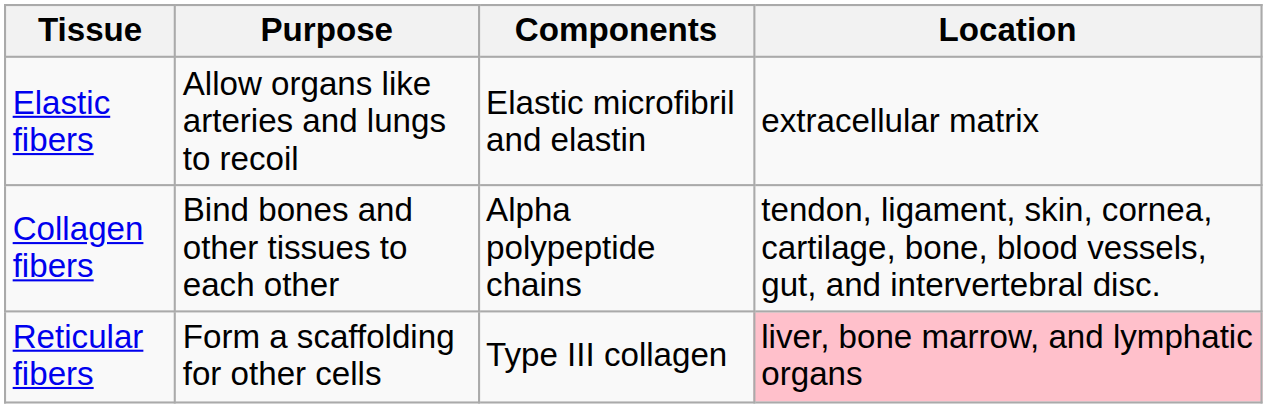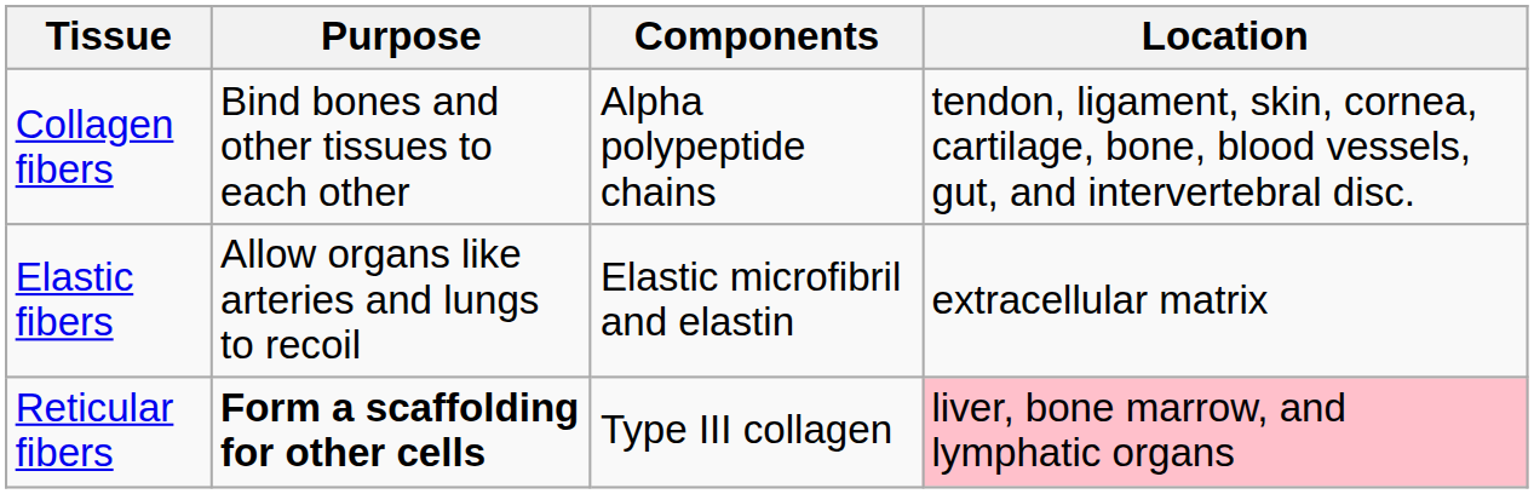rows swapped: Collagen fibers <-> Elastic fibers
Reticular fibers | Purpose: normal -> bold
